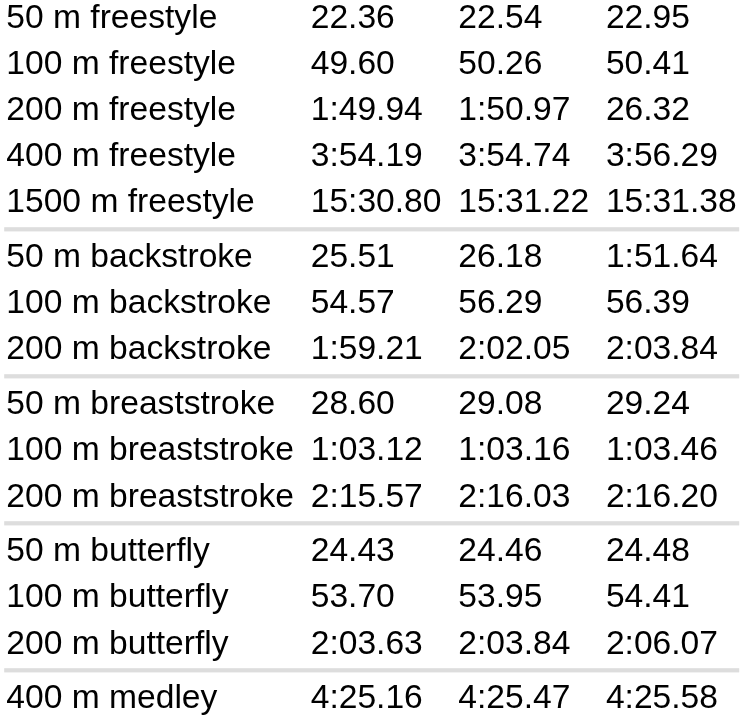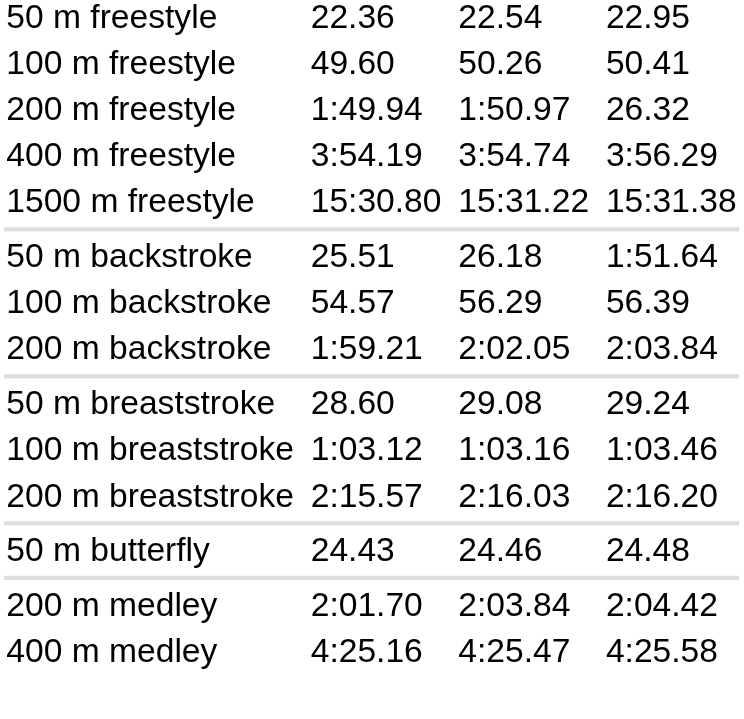- row: 100 m butterfly | 53.70 | 53.95 | 54.41
- row: 200 m butterfly | 2:03.63 | 2:03.84 | 2:06.07
+ row: 200 m medley | 2:01.70 | 2:03.84 | 2:04.42
